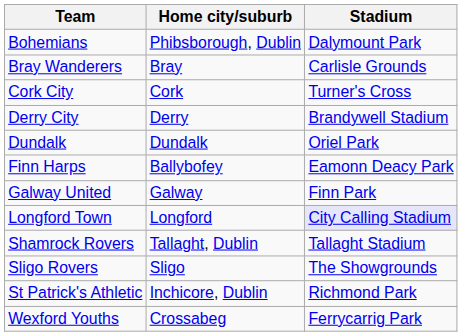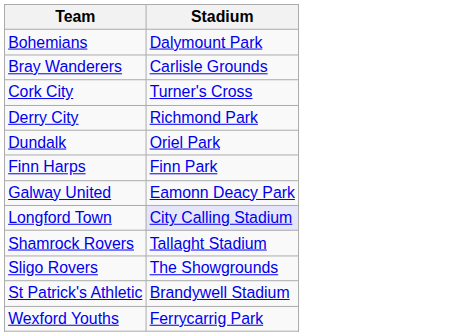- column: Home city/suburb | Phibsborough, Dublin | Bray | Cork | Derry | Dundalk | Ballybofey | Galway | Longford | Tallaght, Dublin | Sligo | Inchicore, Dublin | Crossabeg
Derry City | Stadium: Brandywell Stadium -> Richmond Park
Finn Harps | Stadium: Eamonn Deacy Park -> Finn Park
Galway United | Stadium: Finn Park -> Eamonn Deacy Park
St Patrick's Athletic | Stadium: Richmond Park -> Brandywell Stadium
